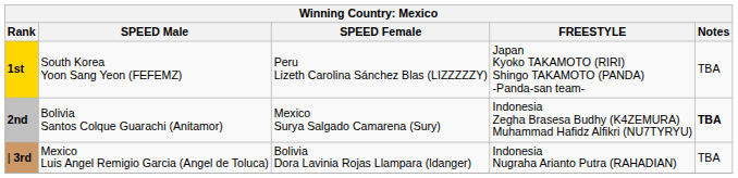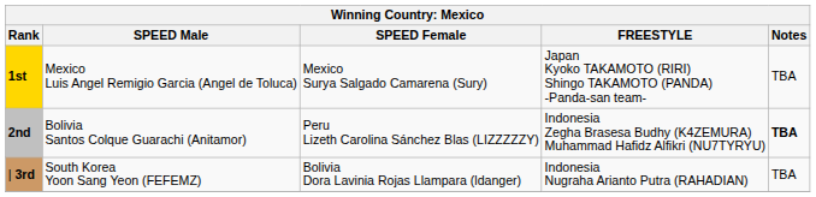1st | SPEED Male: South Korea Yoon Sang Yeon (FEFEMZ) -> Mexico Luis Angel Remigio Garcia (Angel de Toluca)
1st | SPEED Female: Peru Lizeth Carolina Sánchez Blas (LIZZZZZY) -> Mexico Surya Salgado Camarena (Sury)
2nd | SPEED Female: Mexico Surya Salgado Camarena (Sury) -> Peru Lizeth Carolina Sánchez Blas (LIZZZZZY)
| 3rd | SPEED Male: Mexico Luis Angel Remigio Garcia (Angel de Toluca) -> South Korea Yoon Sang Yeon (FEFEMZ)
